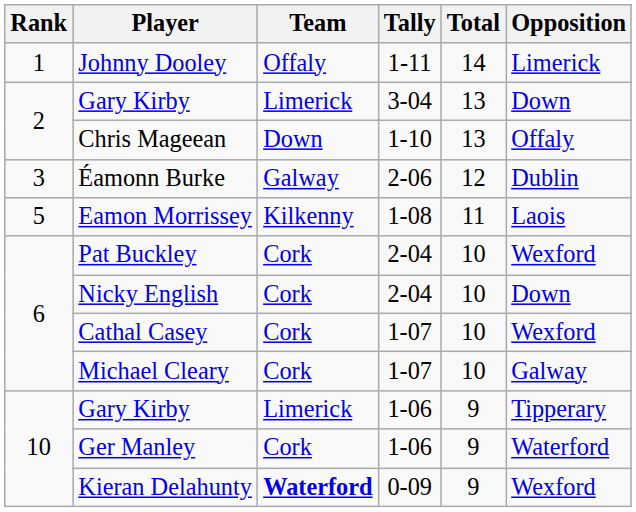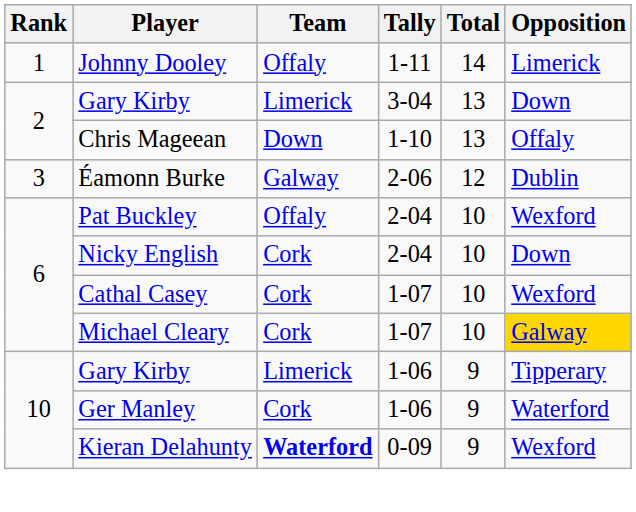- row: 5 | Eamon Morrissey | Kilkenny | 1-08 | 11 | Laois
Pat Buckley | Team: Cork -> Offaly
Michael Cleary | Opposition: no background -> gold background
